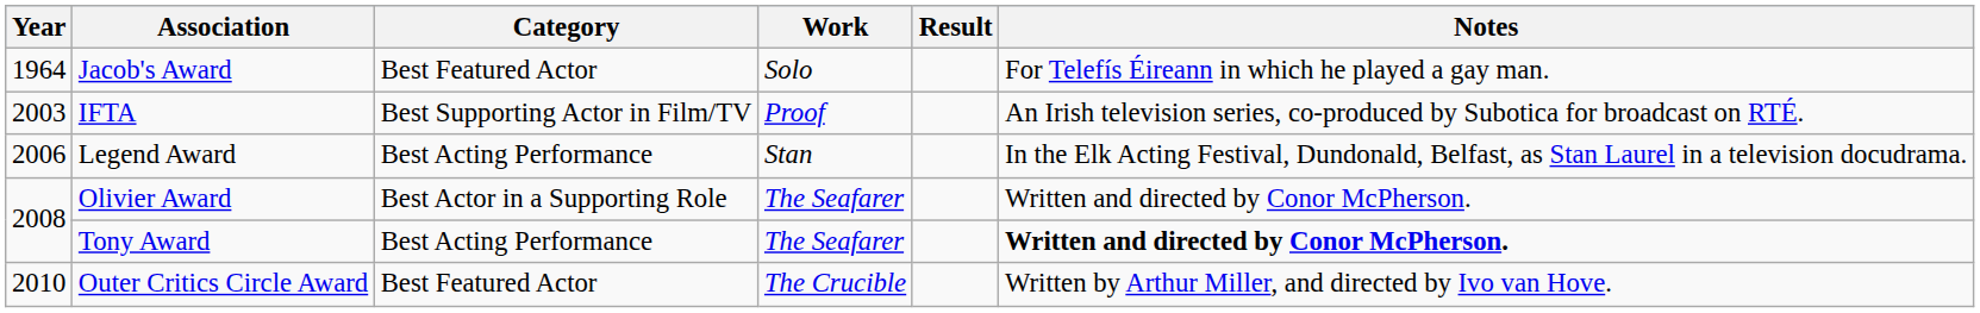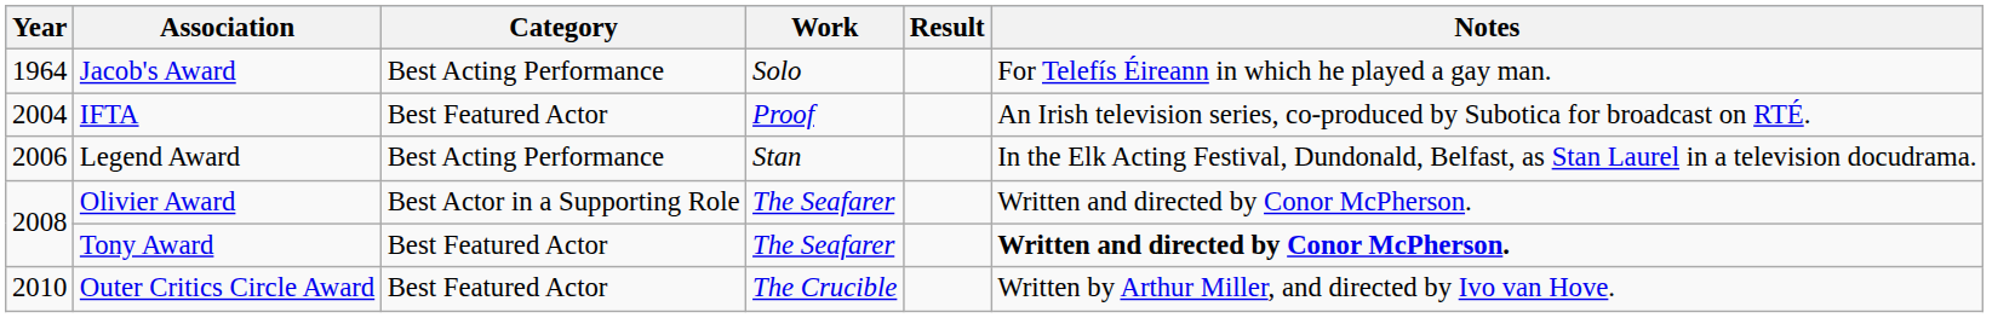Jacob's Award | Category: Best Featured Actor -> Best Acting Performance
IFTA | Year: 2003 -> 2004
IFTA | Category: Best Supporting Actor in Film/TV -> Best Featured Actor
Tony Award | Category: Best Acting Performance -> Best Featured Actor
